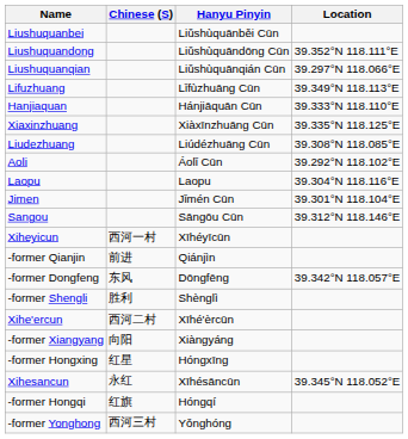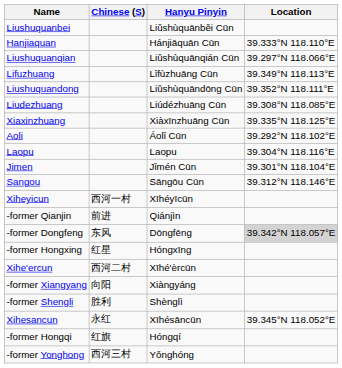rows swapped: Liushuquandong <-> Hanjiaquan
rows swapped: Liudezhuang <-> Xiaxinzhuang
-former Dongfeng | Location: no background -> lightgrey background
rows swapped: -former Hongxing <-> -former Shengli
